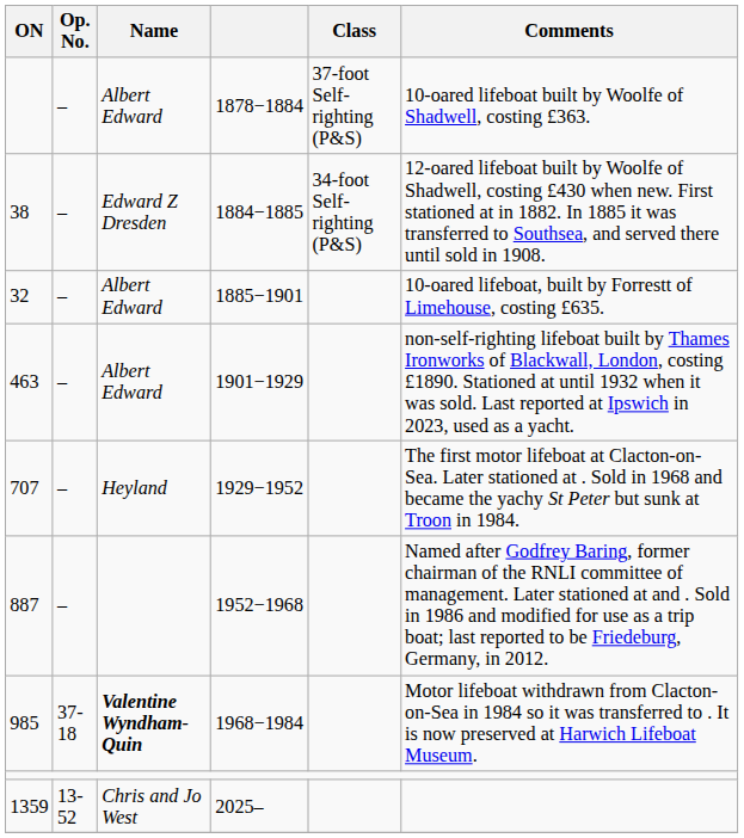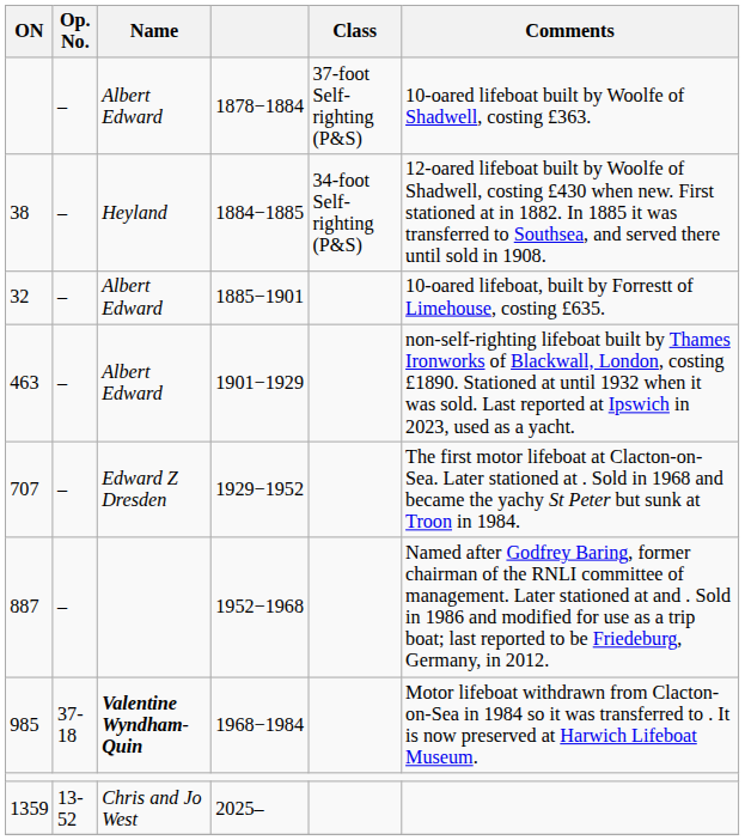1884−1885 | Name: Edward Z Dresden -> Heyland
1929−1952 | Name: Heyland -> Edward Z Dresden
